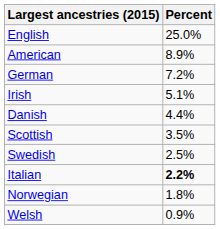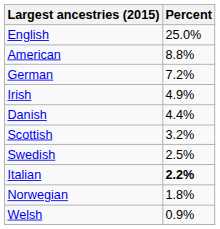American | Percent: 8.9% -> 8.8%
Irish | Percent: 5.1% -> 4.9%
Scottish | Percent: 3.5% -> 3.2%
